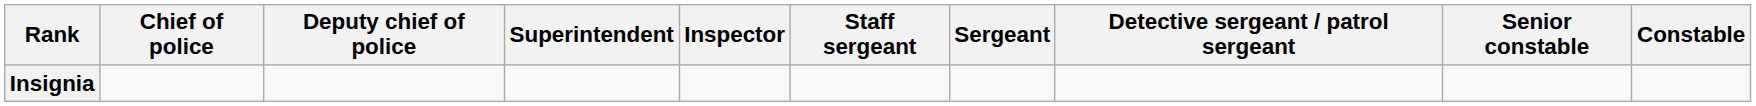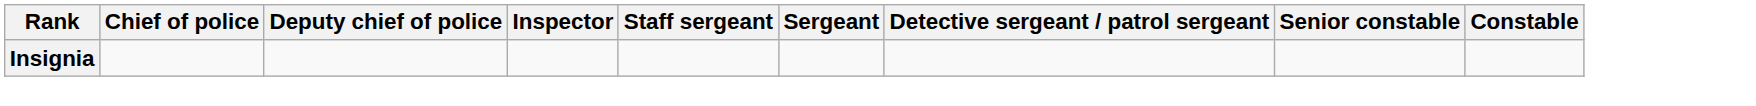- column: Superintendent
